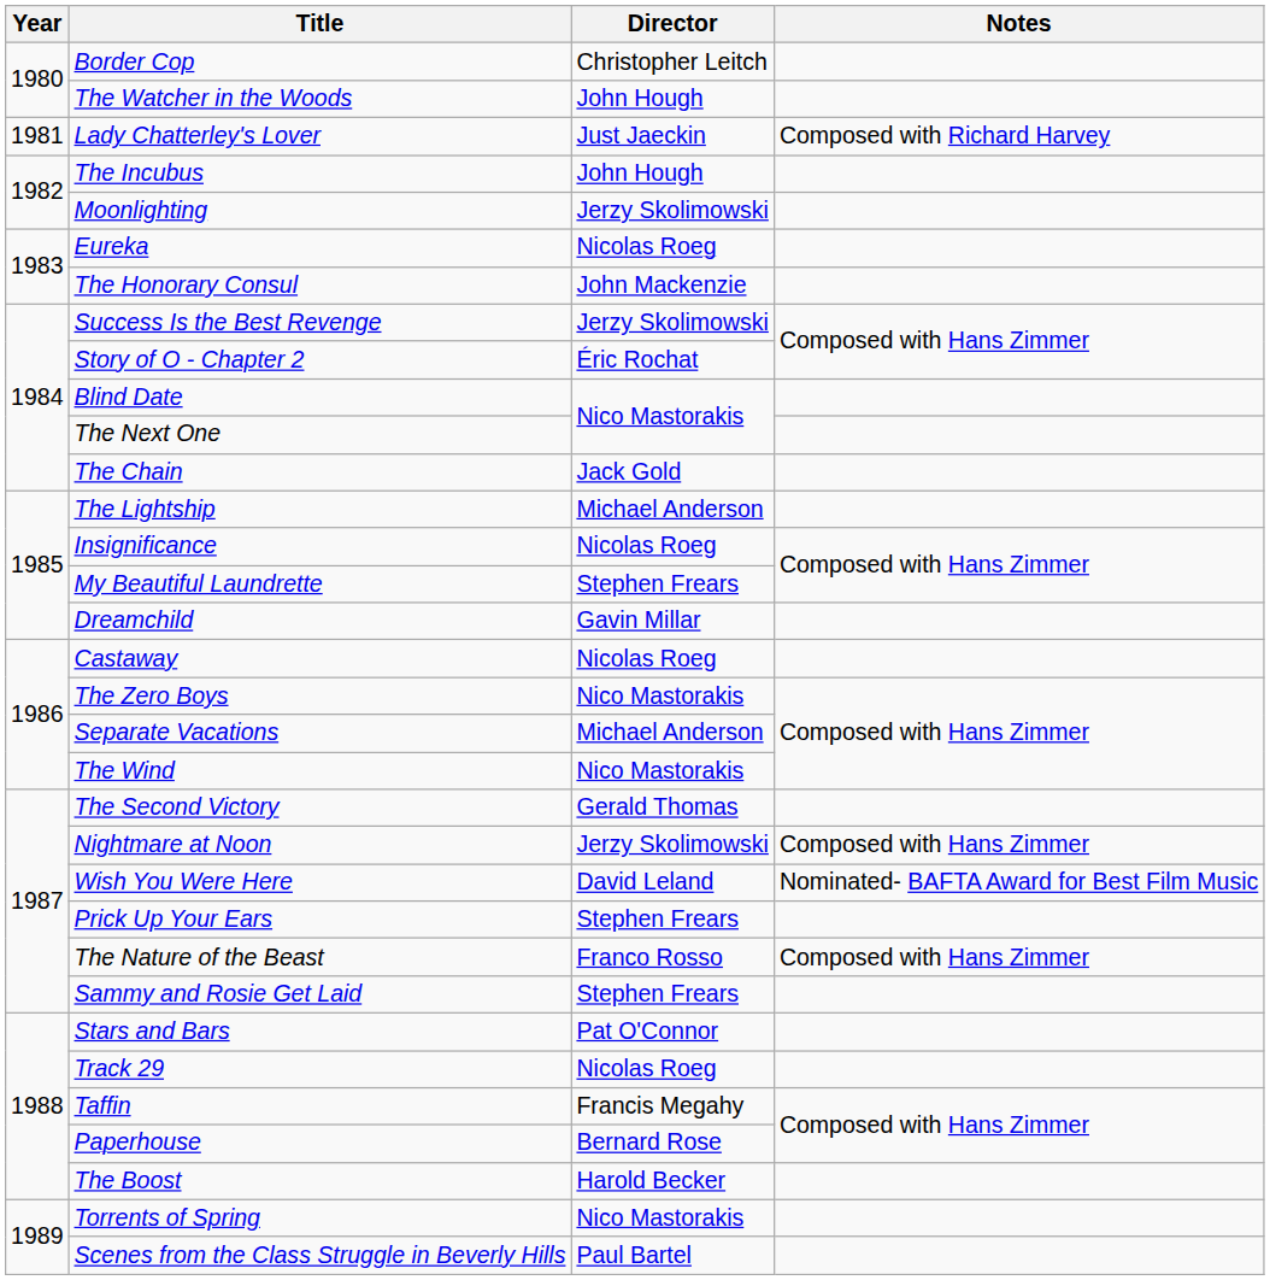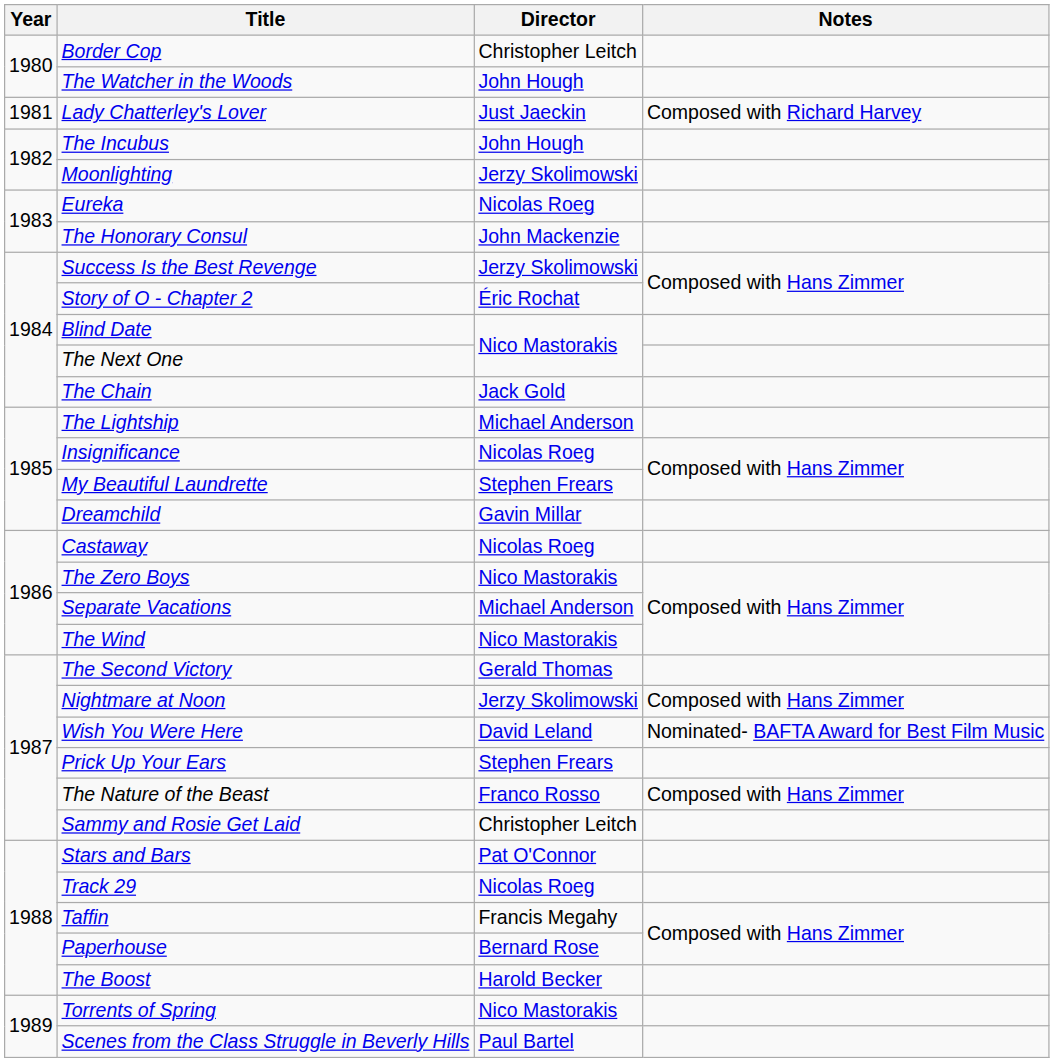Sammy and Rosie Get Laid | Director: Stephen Frears -> Christopher Leitch
